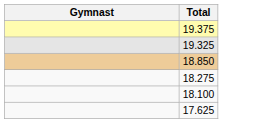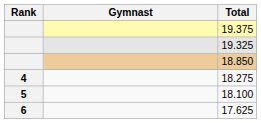+ column: Rank | 4 | 5 | 6
